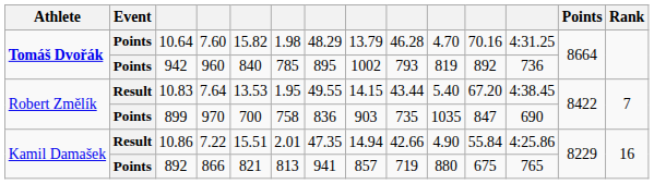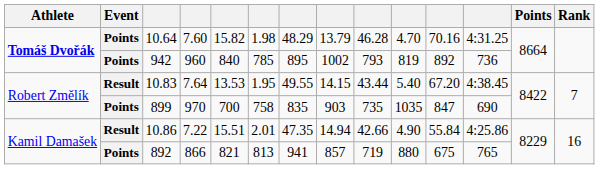899 | column 7: 836 -> 835
